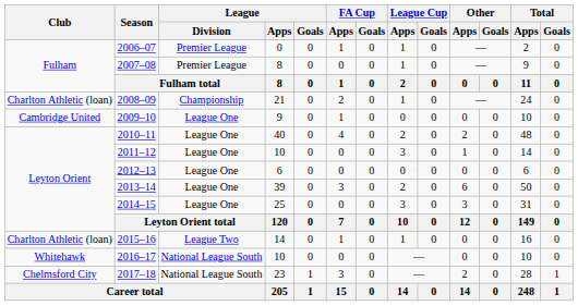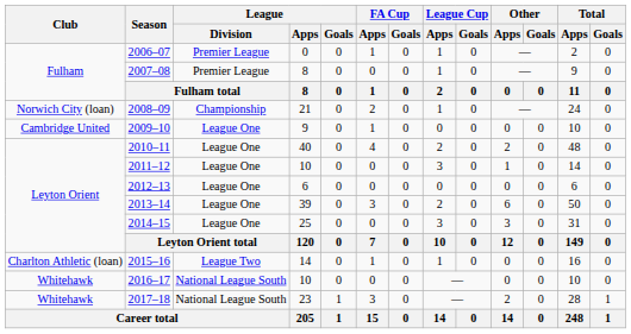2008–09 | Club: Charlton Athletic (loan) -> Norwich City (loan)
2017–18 | Club: Chelmsford City -> Whitehawk
